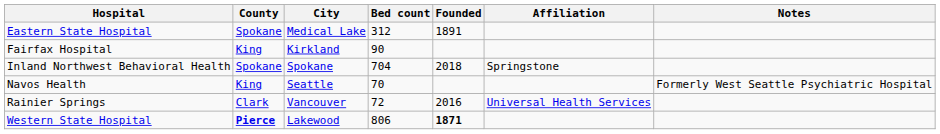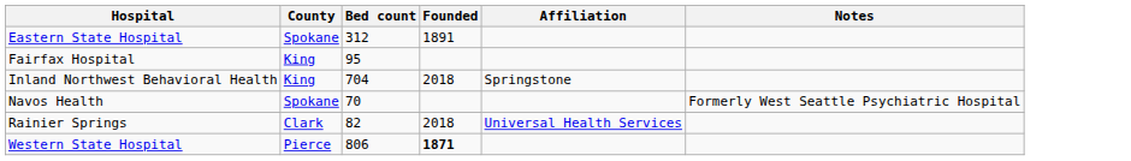- column: City | Medical Lake | Kirkland | Spokane | Seattle | Vancouver | Lakewood
Fairfax Hospital | Bed count: 90 -> 95
Inland Northwest Behavioral Health | County: Spokane -> King
Navos Health | County: King -> Spokane
Rainier Springs | Bed count: 72 -> 82
Rainier Springs | Founded: 2016 -> 2018
Western State Hospital | County: bold -> normal
